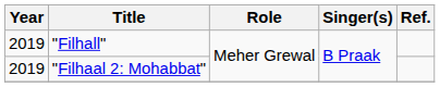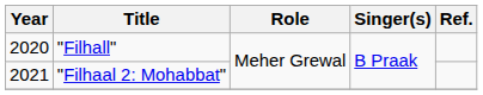"Filhall" | Year: 2019 -> 2020
"Filhaal 2: Mohabbat" | Year: 2019 -> 2021
